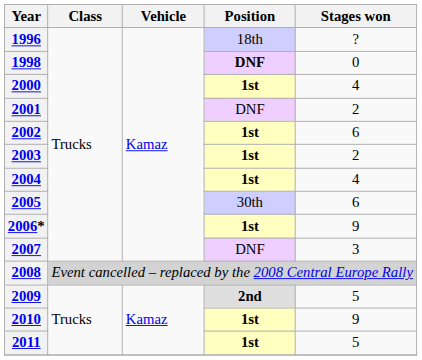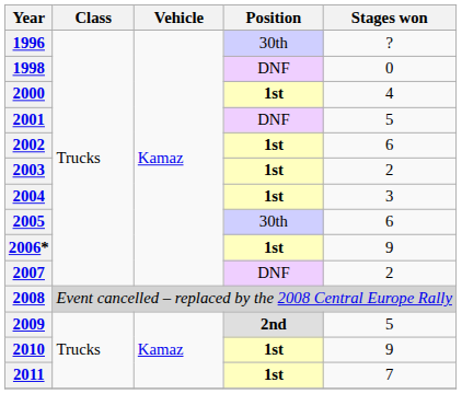1996 | Position: 18th -> 30th
1998 | Position: bold -> normal
2001 | Stages won: 2 -> 5
2004 | Stages won: 4 -> 3
2007 | Stages won: 3 -> 2
2011 | Stages won: 5 -> 7
